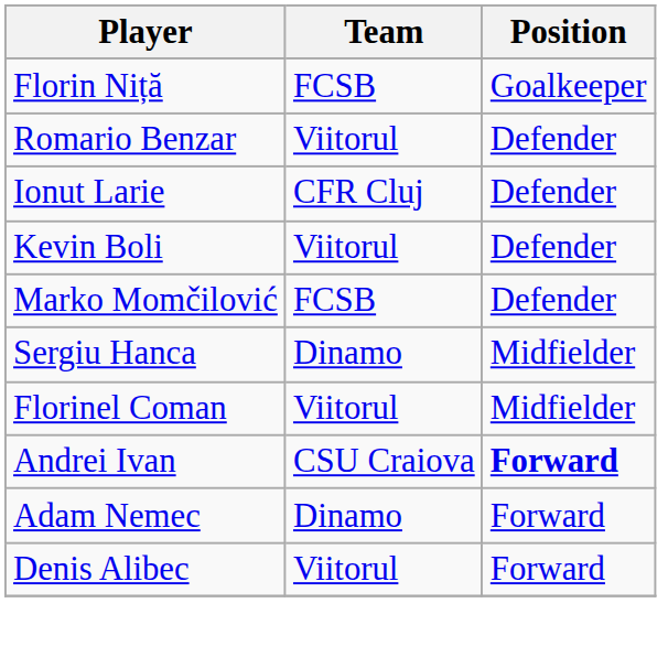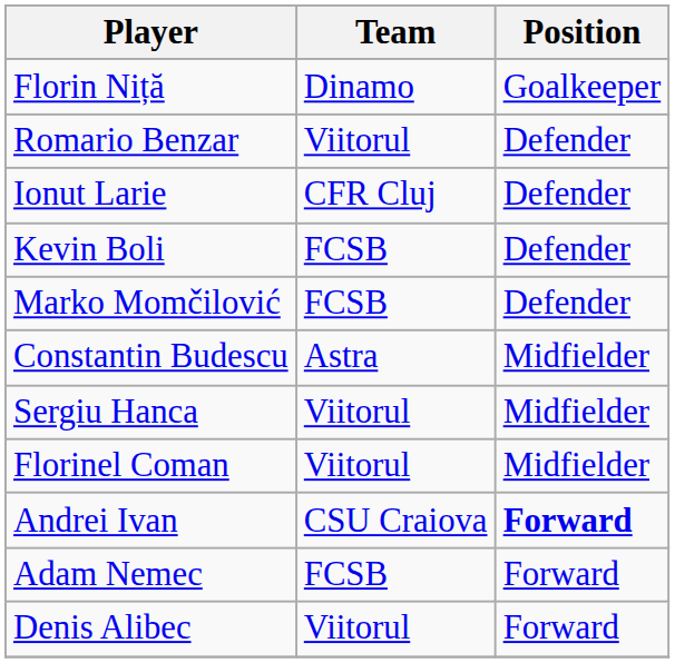Florin Niță | Team: FCSB -> Dinamo
Kevin Boli | Team: Viitorul -> FCSB
+ row: Constantin Budescu | Astra | Midfielder
Sergiu Hanca | Team: Dinamo -> Viitorul
Adam Nemec | Team: Dinamo -> FCSB
